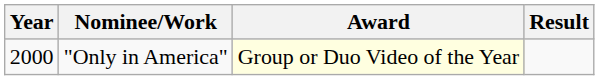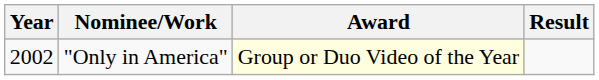"Only in America" | Year: 2000 -> 2002
